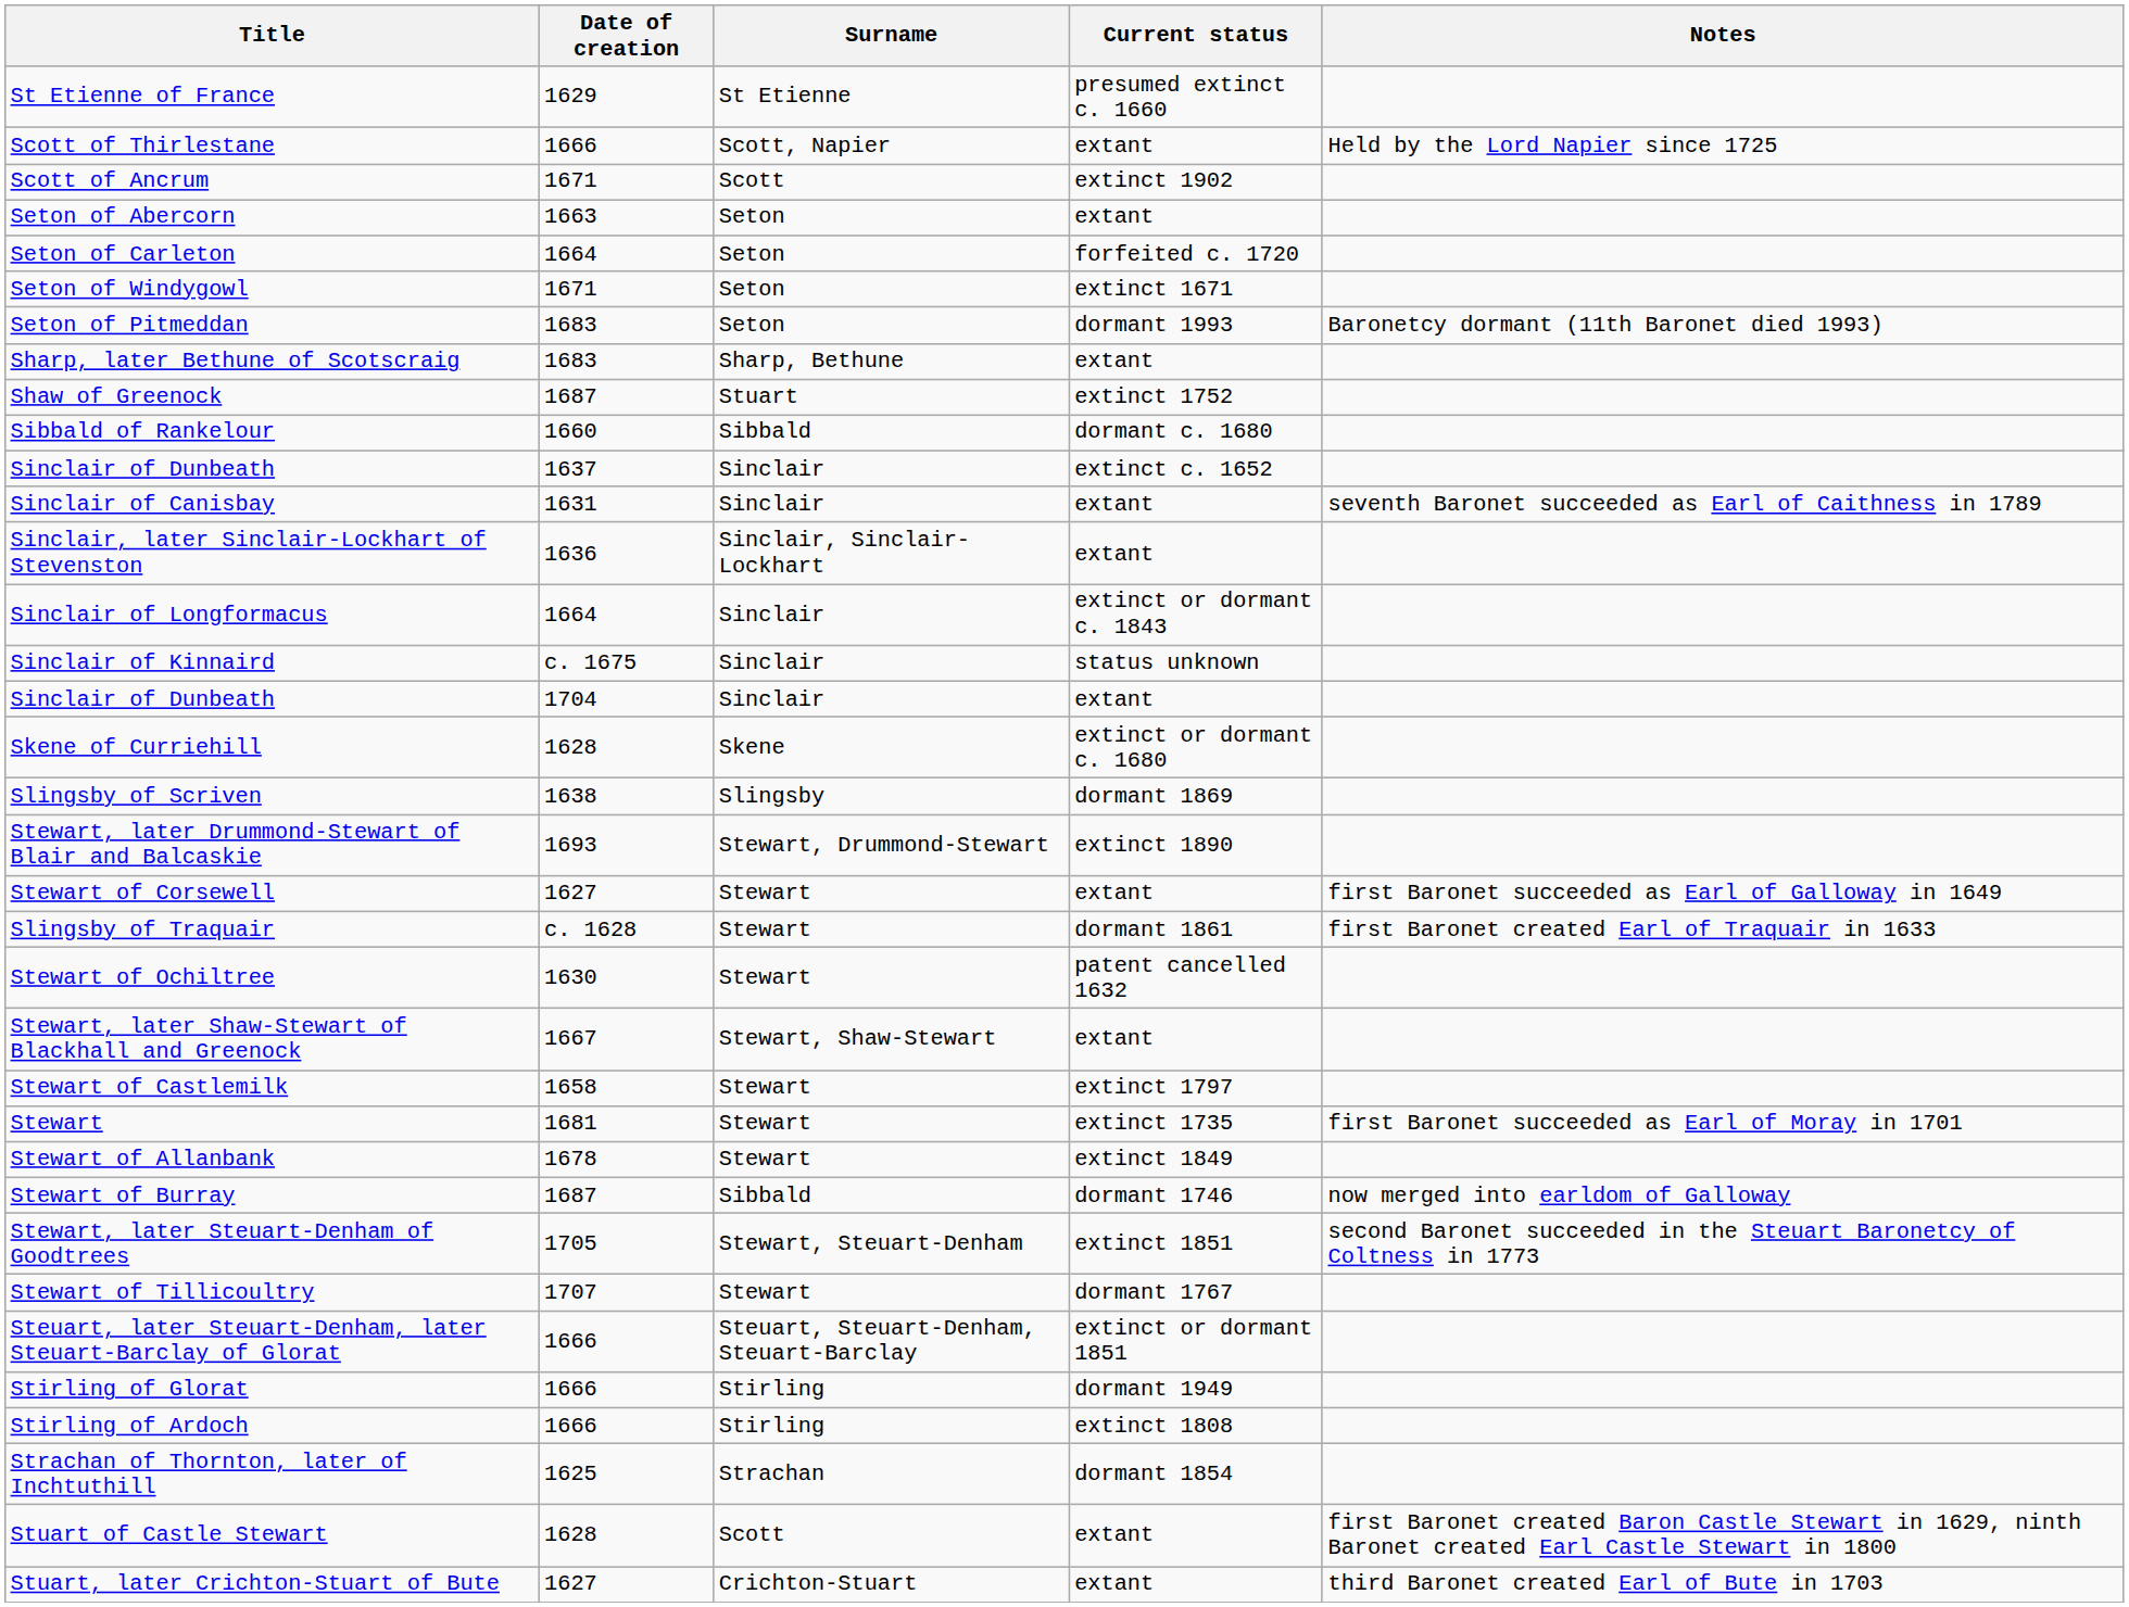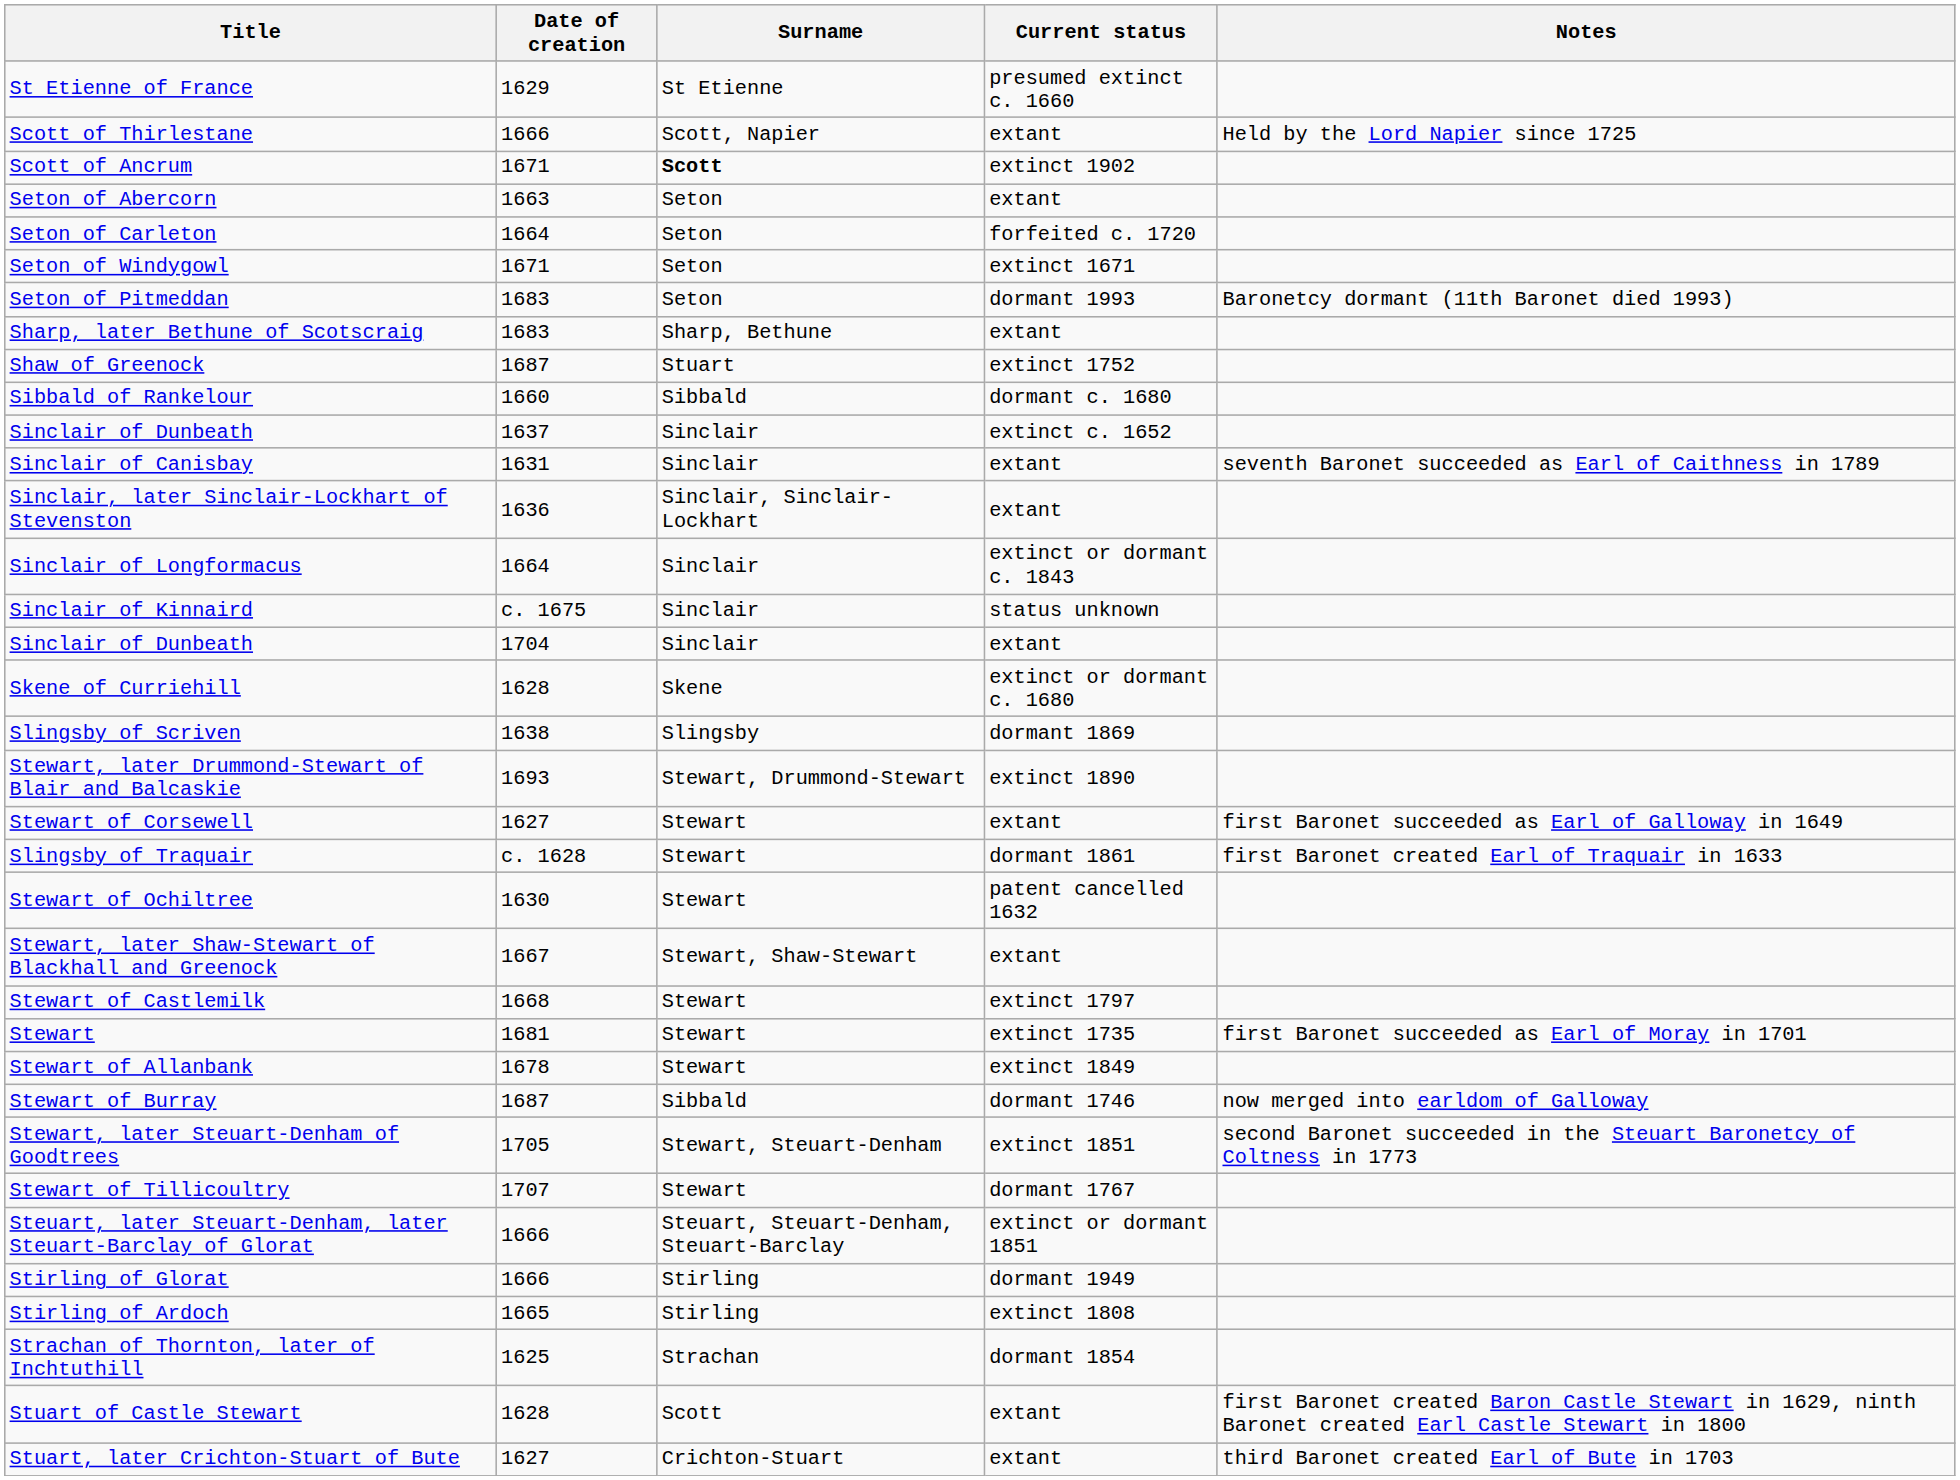Scott of Ancrum | Surname: normal -> bold
Stewart of Castlemilk | Date of creation: 1658 -> 1668
Stirling of Ardoch | Date of creation: 1666 -> 1665
